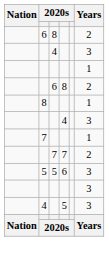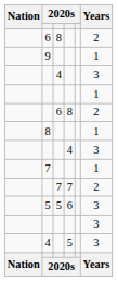+ row: 9 | 1
